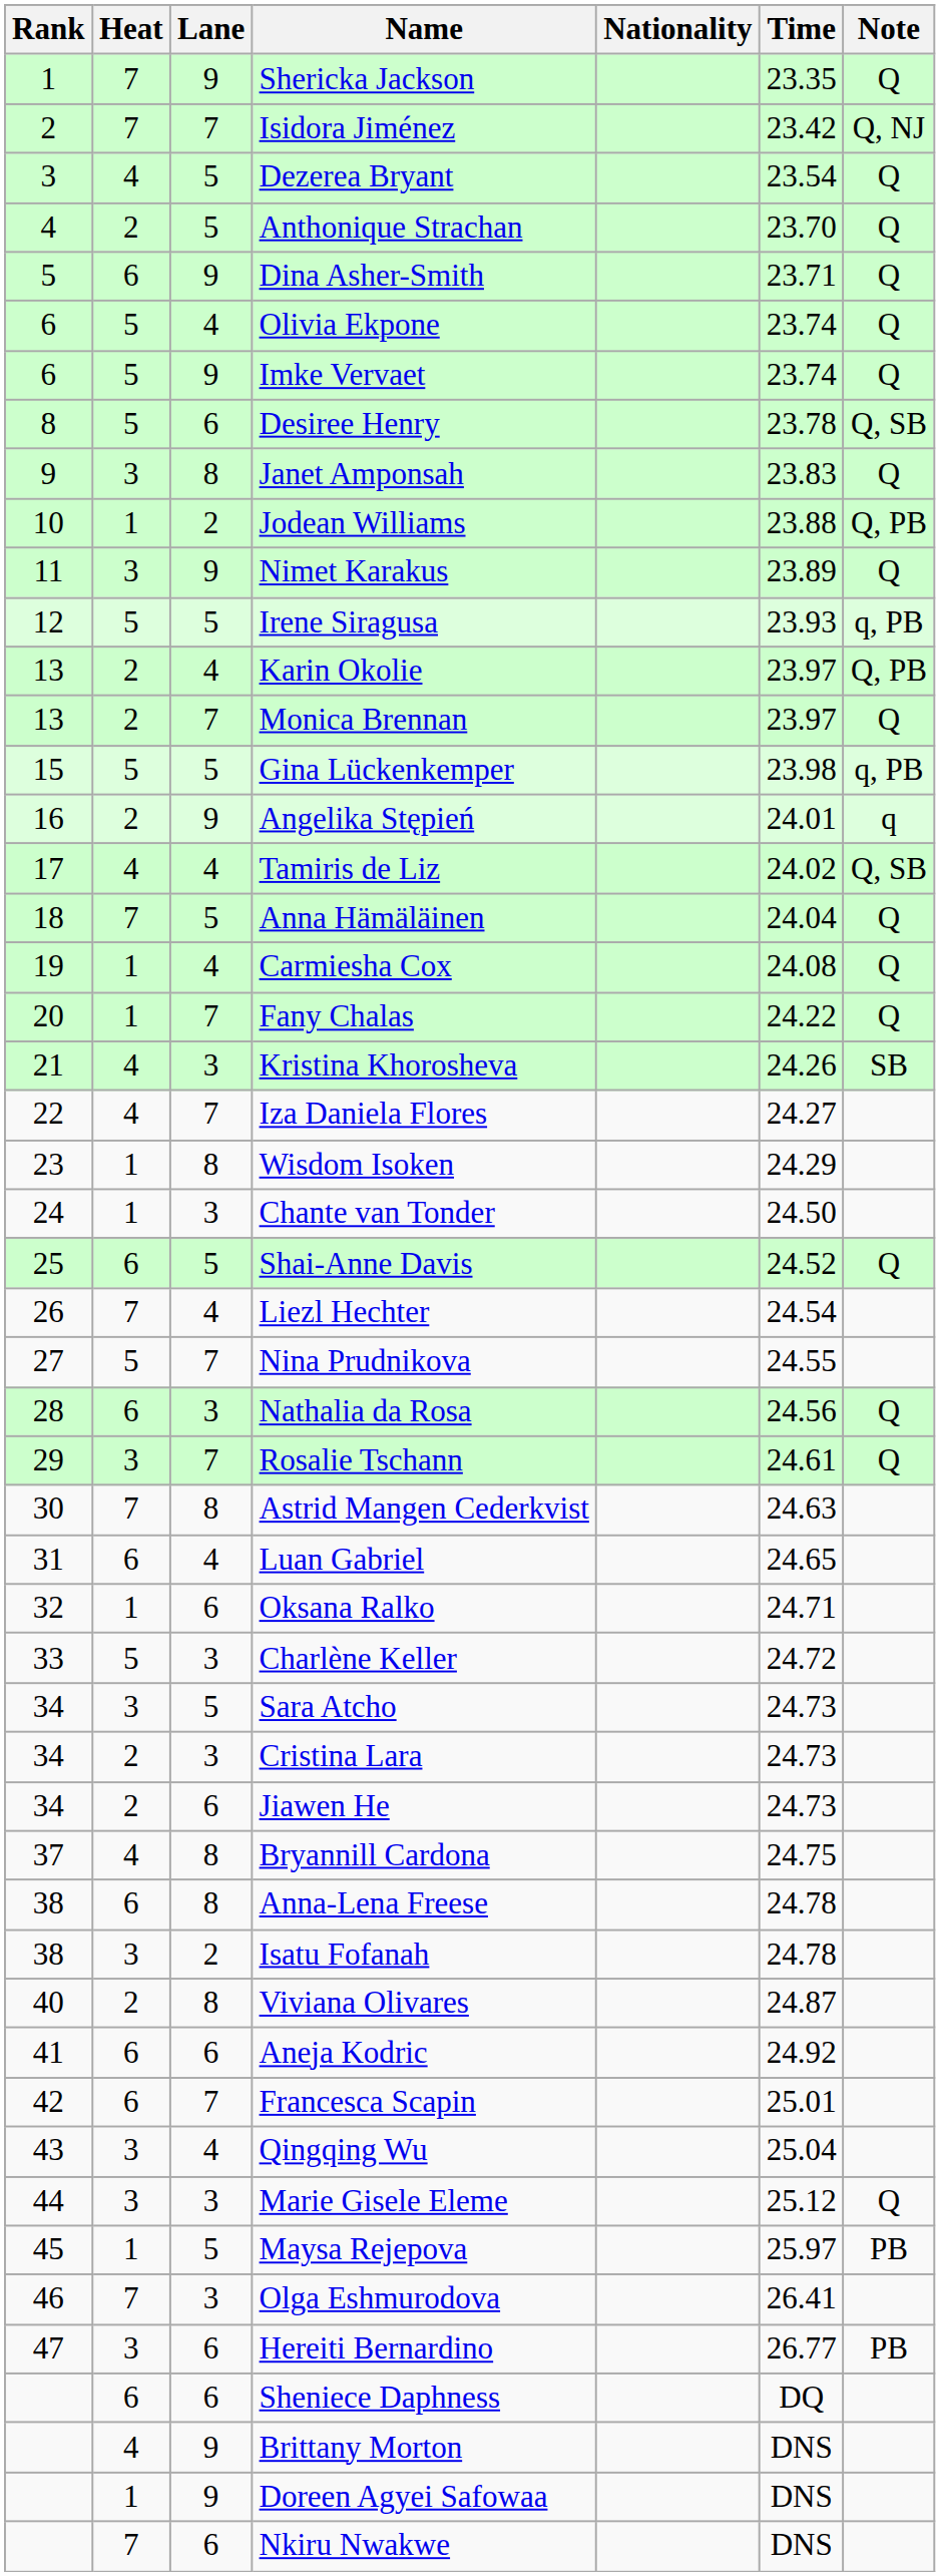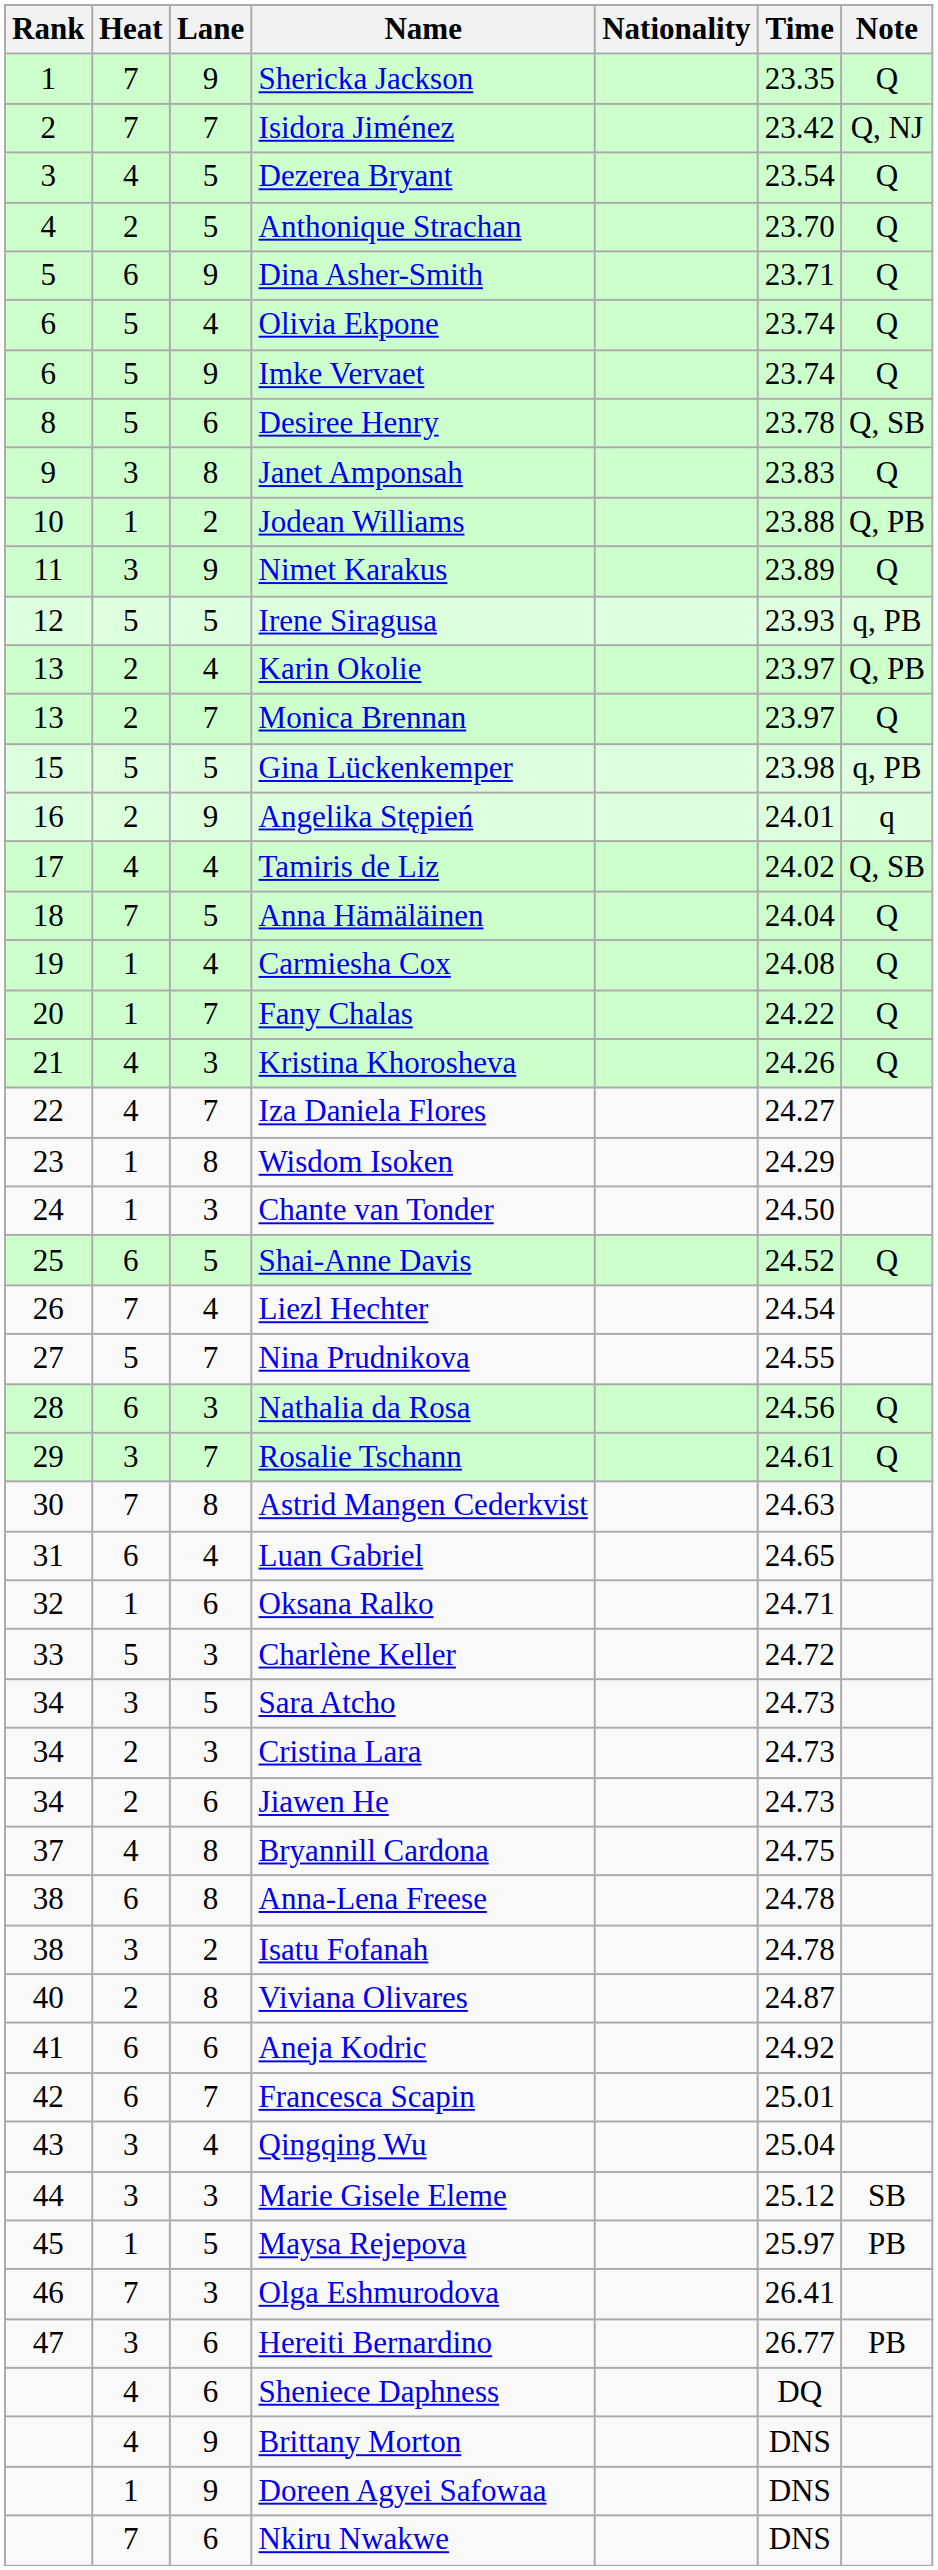Kristina Khorosheva | Note: SB -> Q
Marie Gisele Eleme | Note: Q -> SB
Sheniece Daphness | Heat: 6 -> 4
